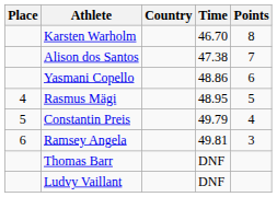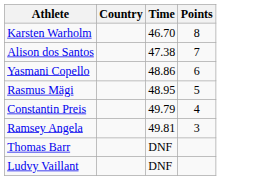- column: Place | 4 | 5 | 6
